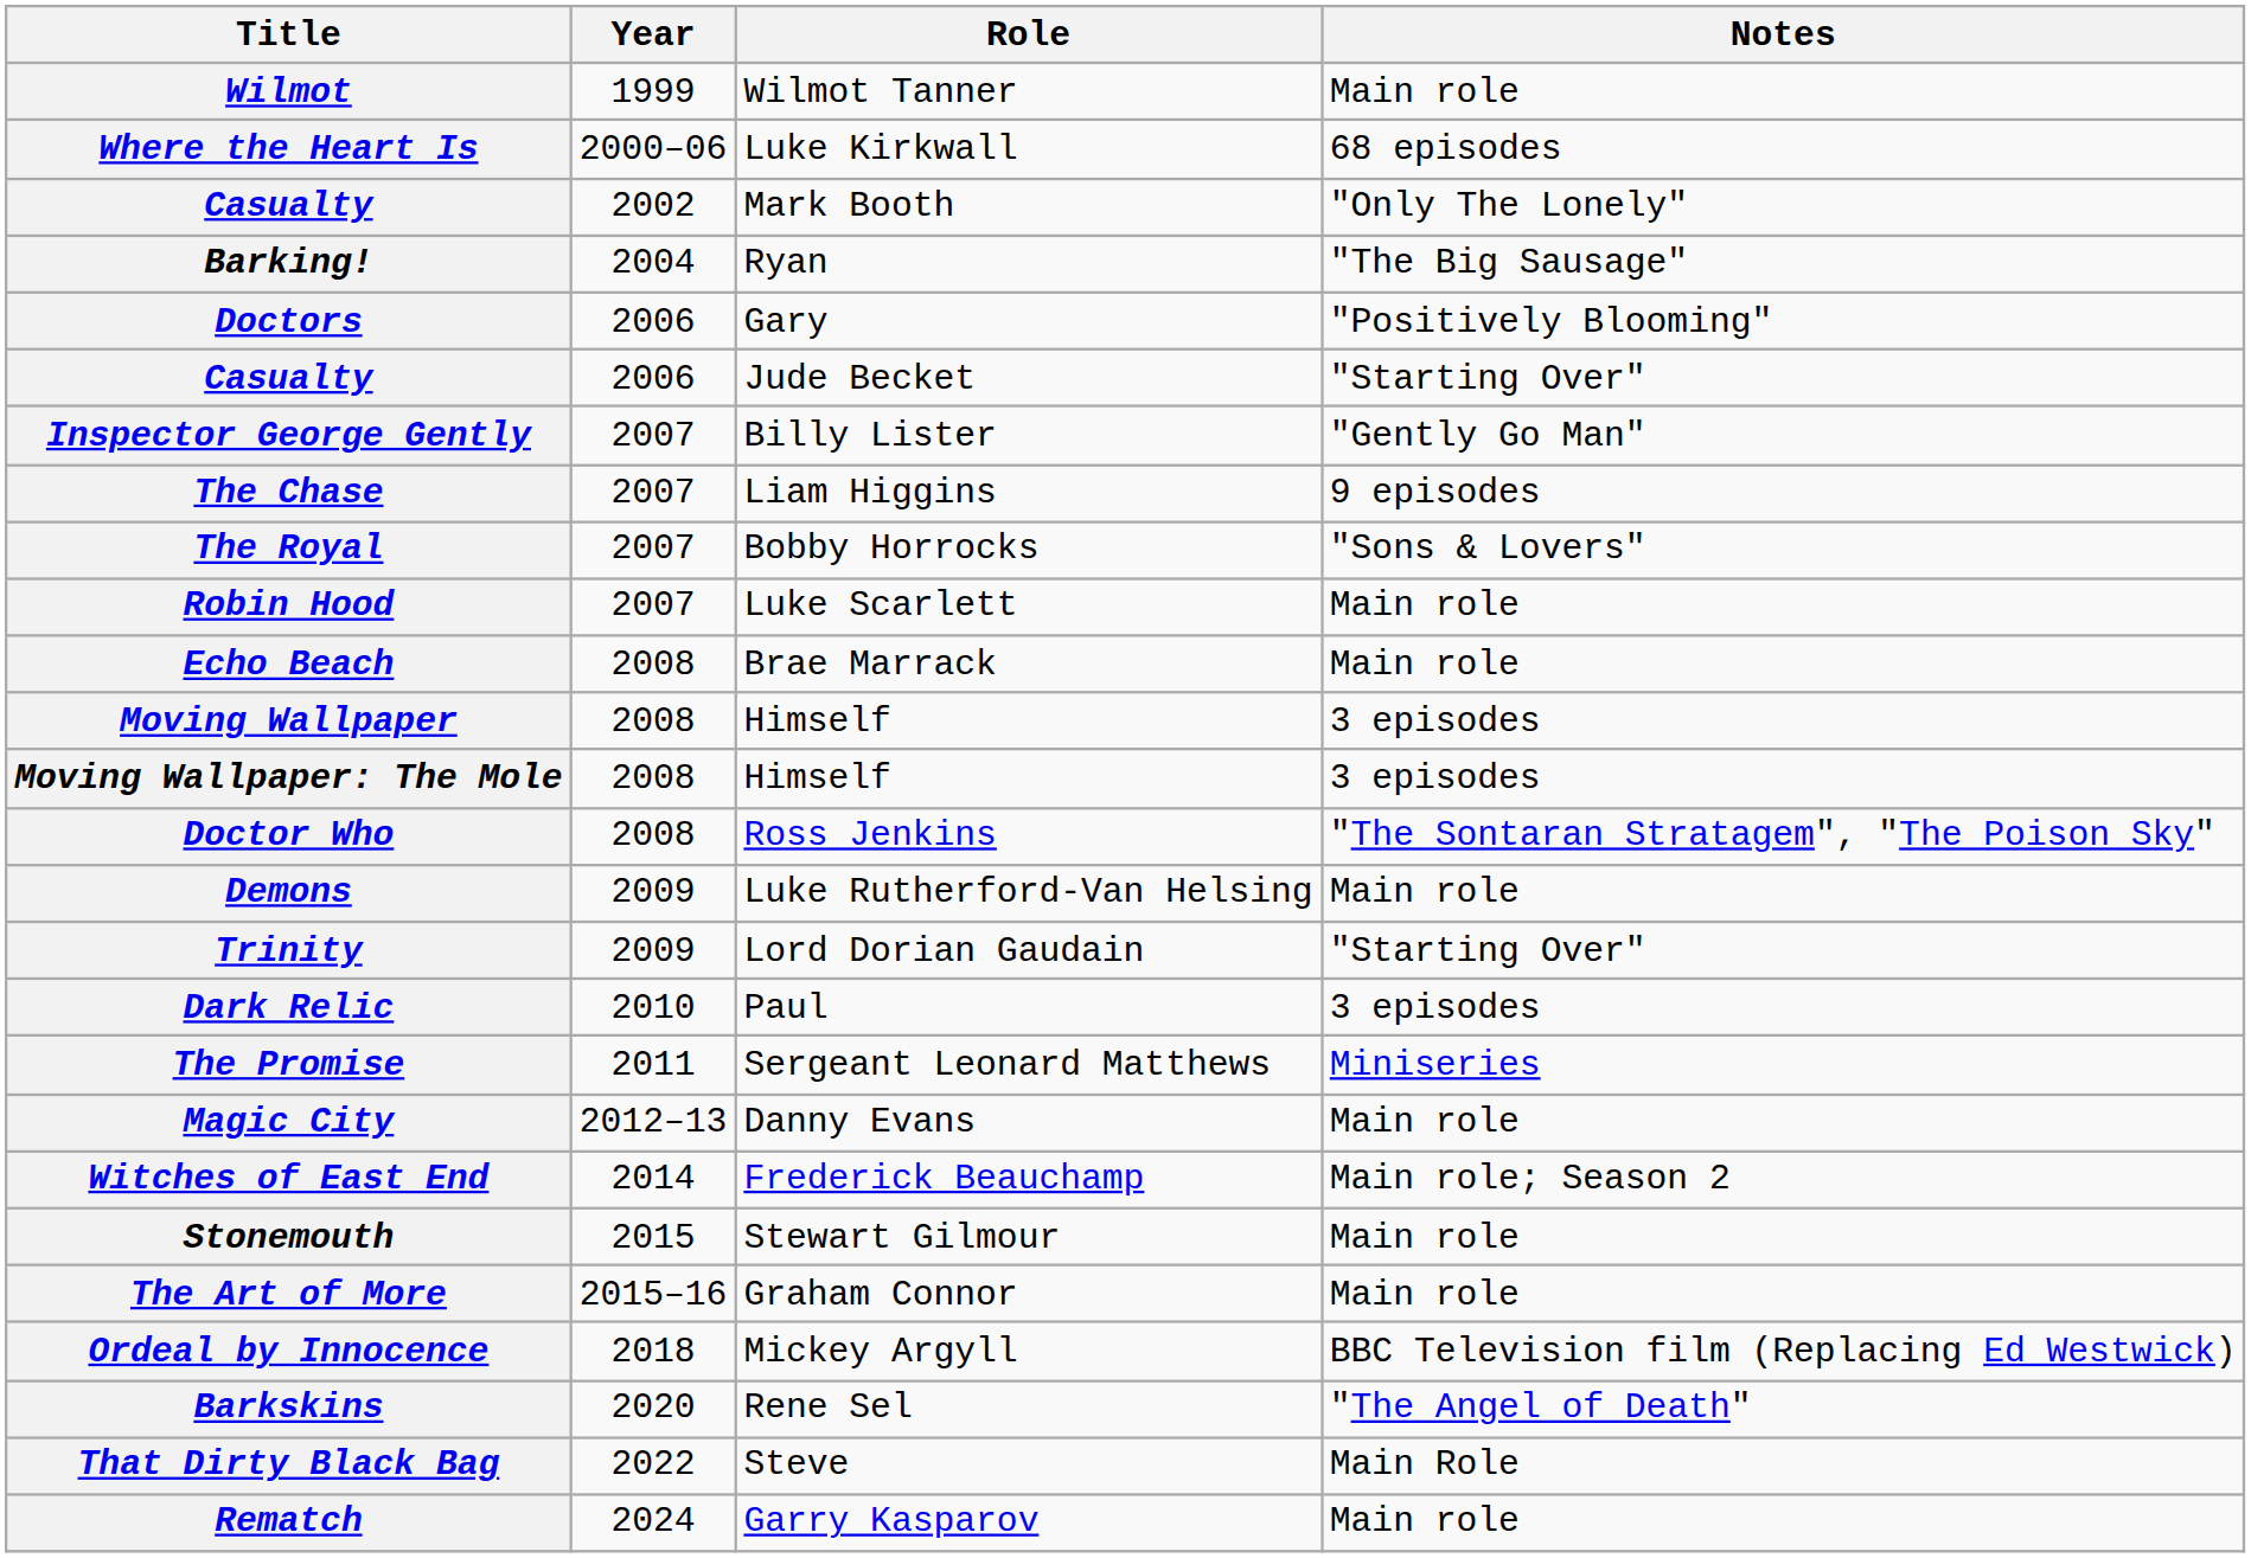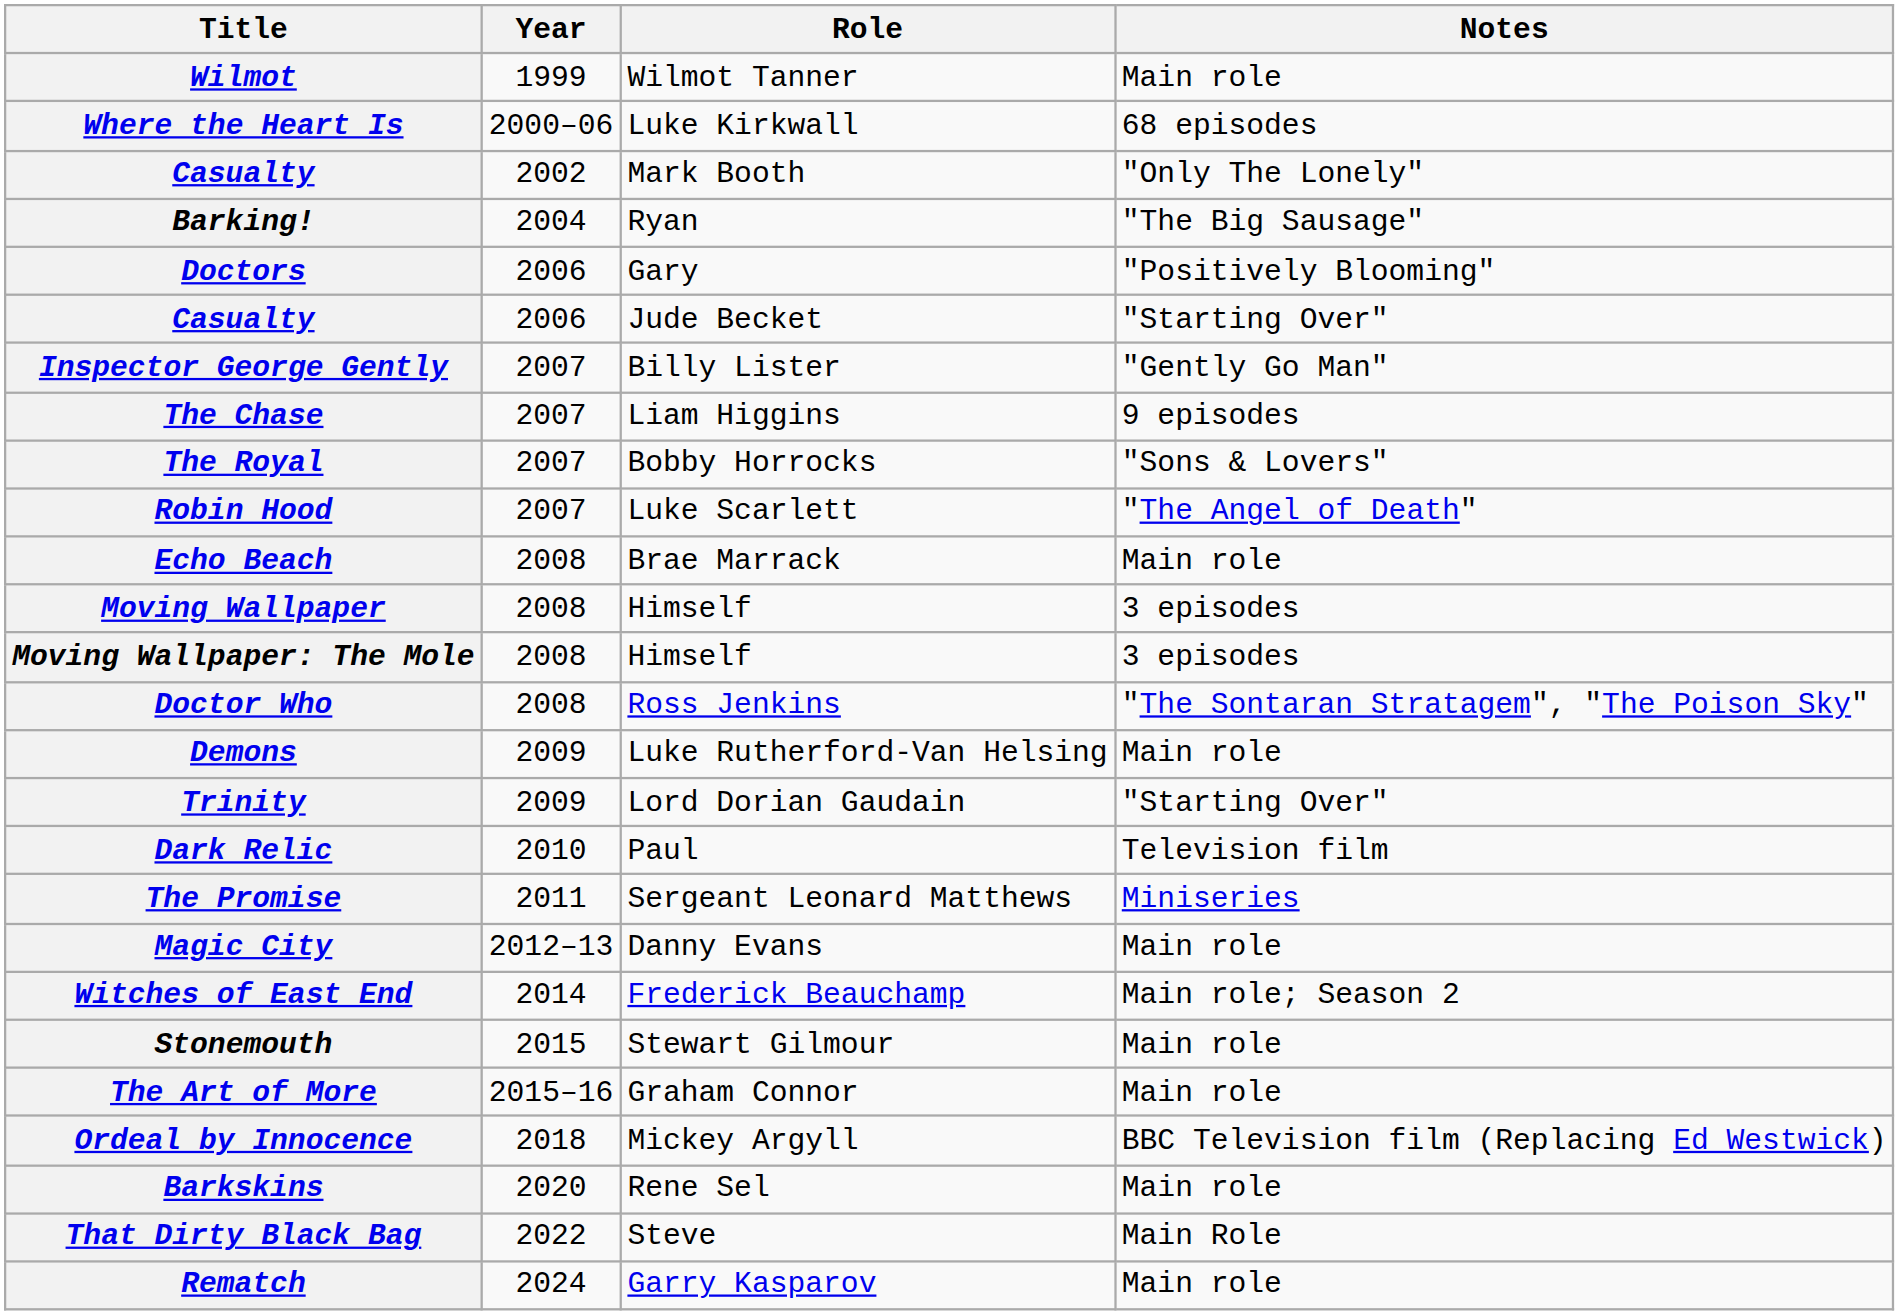Robin Hood | Notes: Main role -> "The Angel of Death"
Dark Relic | Notes: 3 episodes -> Television film
Barkskins | Notes: "The Angel of Death" -> Main role
